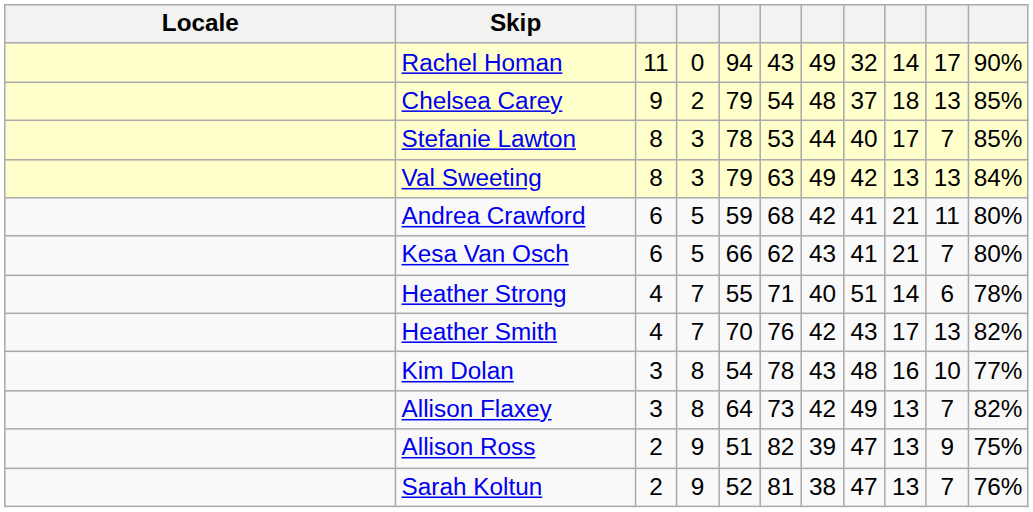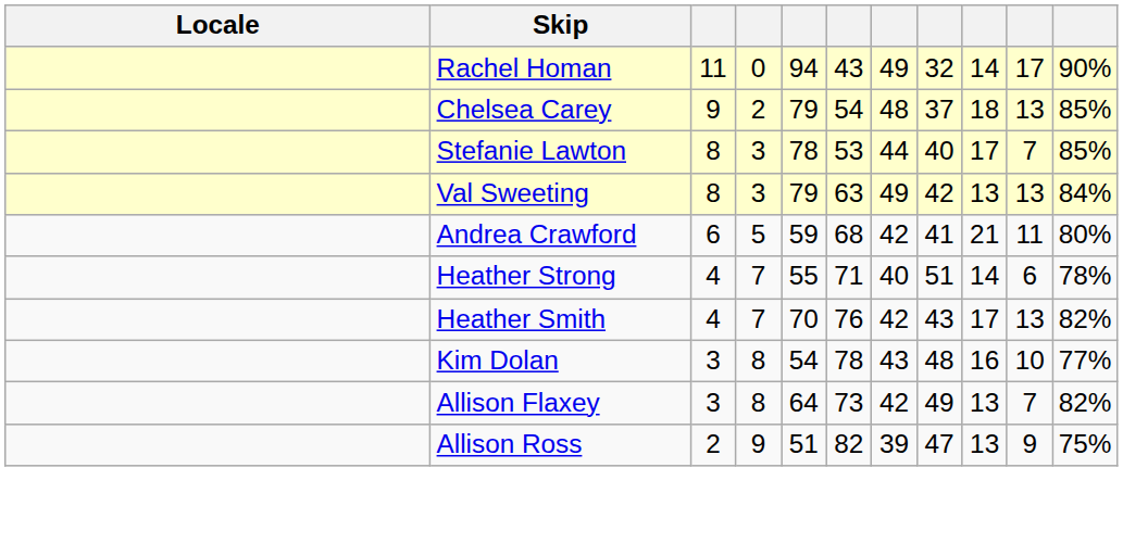- row: Kesa Van Osch | 6 | 5 | 66 | 62 | 43 | 41 | 21 | 7 | 80%
- row: Sarah Koltun | 2 | 9 | 52 | 81 | 38 | 47 | 13 | 7 | 76%
